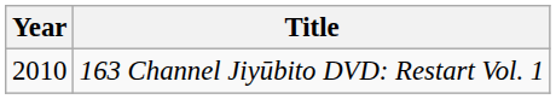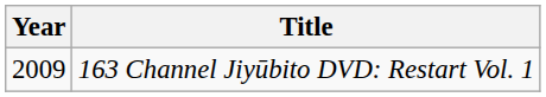163 Channel Jiyūbito DVD: Restart Vol. 1 | Year: 2010 -> 2009
